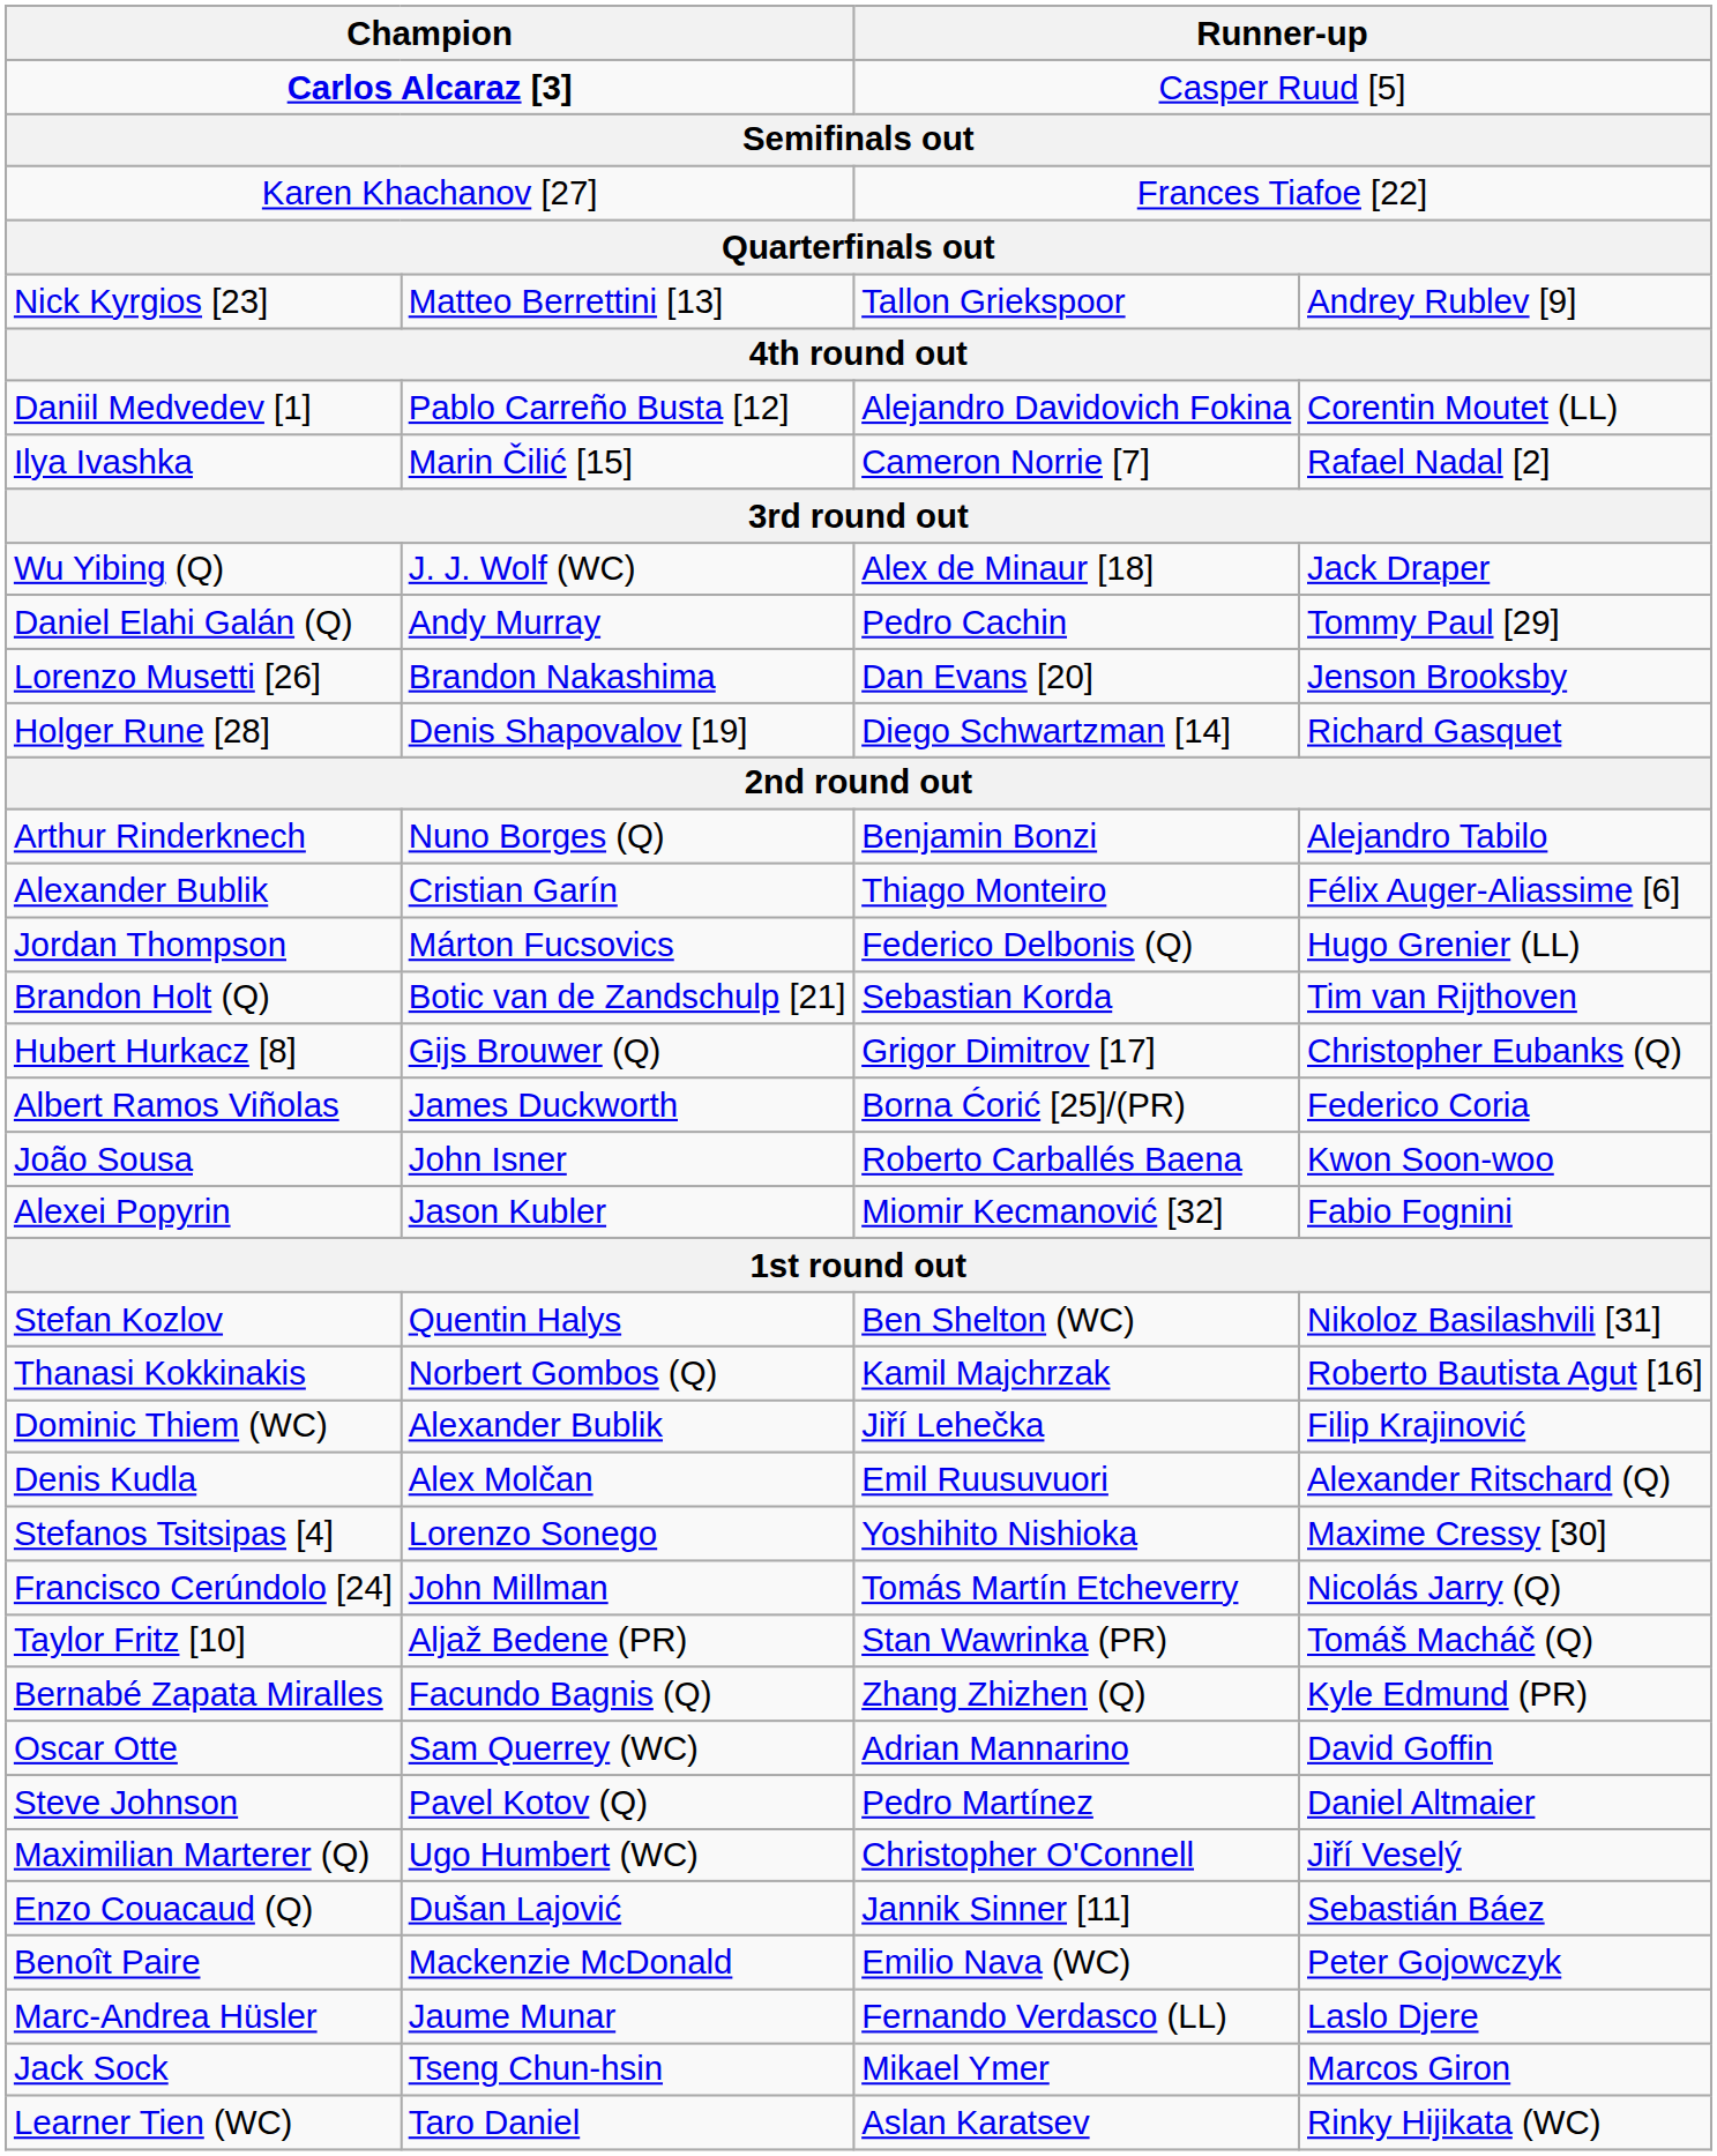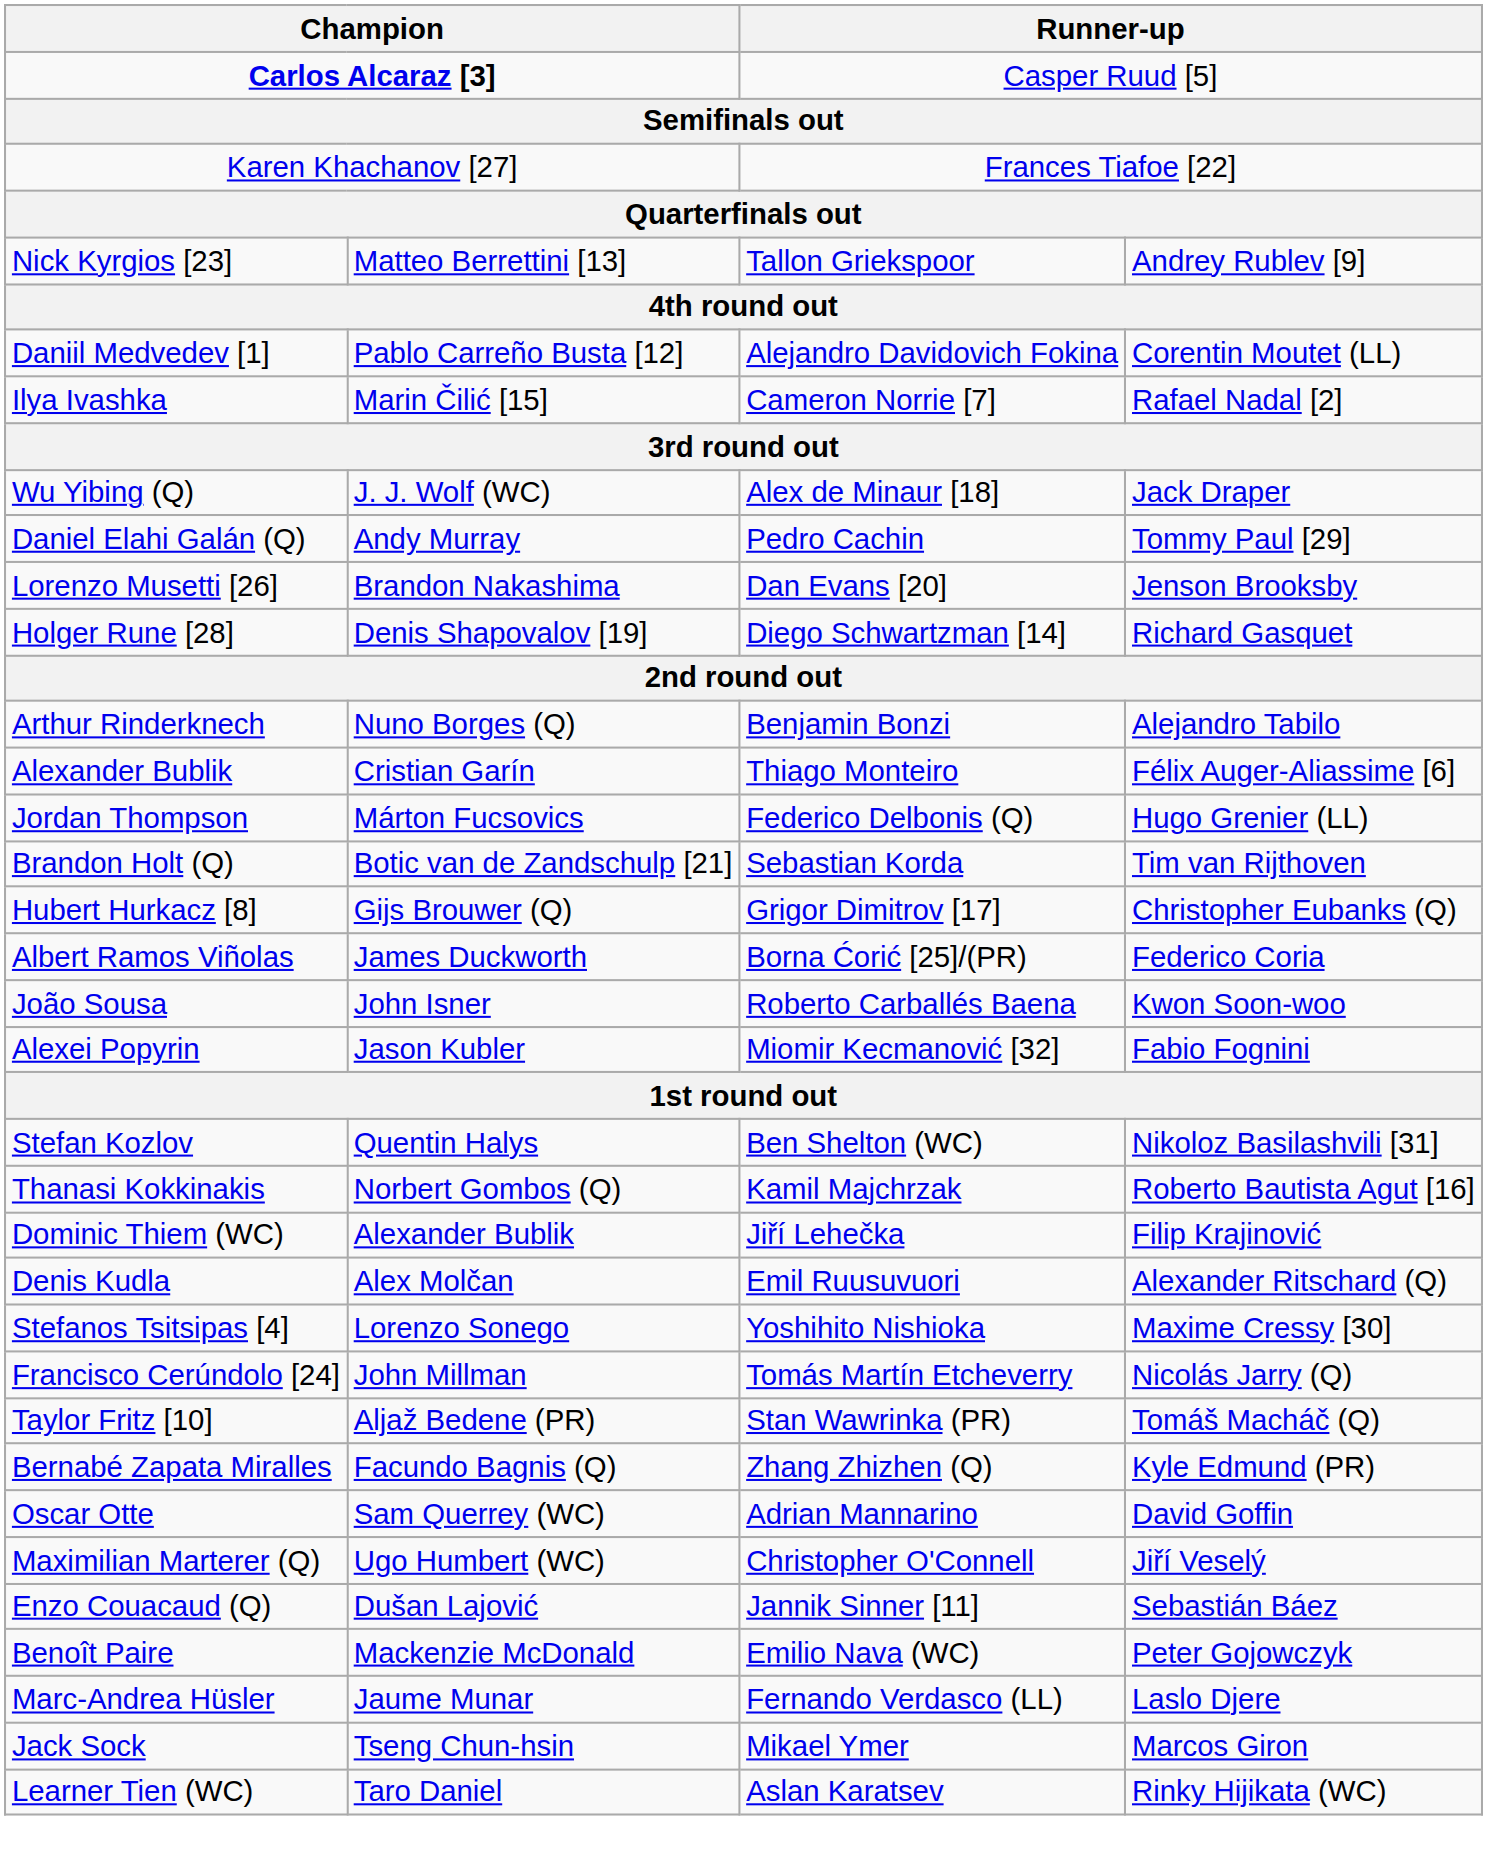- row: Steve Johnson | Pavel Kotov (Q) | Pedro Martínez | Daniel Altmaier
